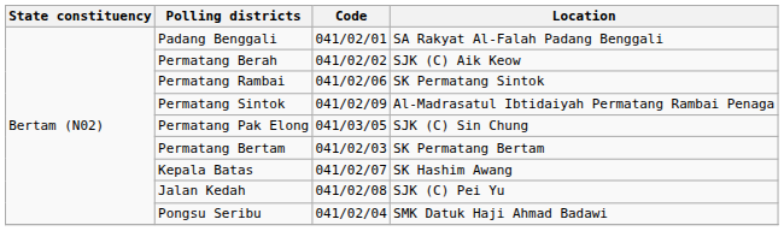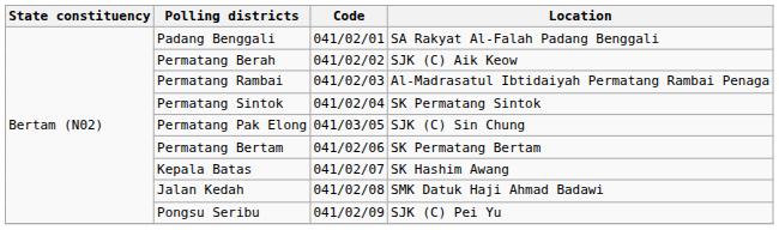Permatang Rambai | Code: 041/02/06 -> 041/02/03
Permatang Rambai | Location: SK Permatang Sintok -> Al-Madrasatul Ibtidaiyah Permatang Rambai Penaga
Permatang Sintok | Code: 041/02/09 -> 041/02/04
Permatang Sintok | Location: Al-Madrasatul Ibtidaiyah Permatang Rambai Penaga -> SK Permatang Sintok
Permatang Bertam | Code: 041/02/03 -> 041/02/06
Jalan Kedah | Location: SJK (C) Pei Yu -> SMK Datuk Haji Ahmad Badawi
Pongsu Seribu | Code: 041/02/04 -> 041/02/09
Pongsu Seribu | Location: SMK Datuk Haji Ahmad Badawi -> SJK (C) Pei Yu
